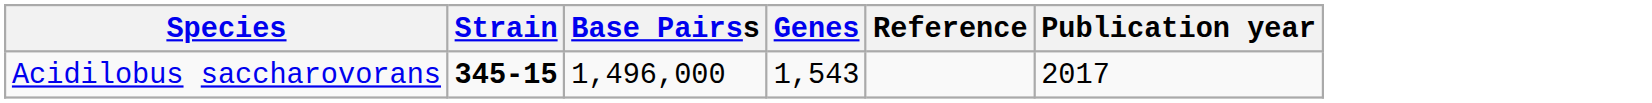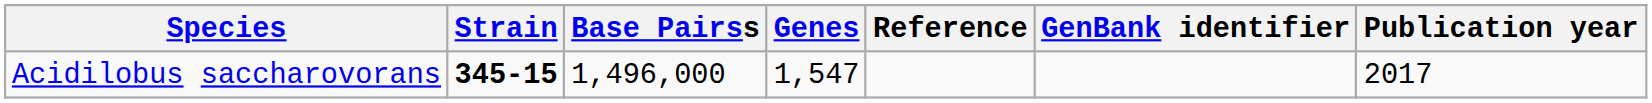+ column: GenBank identifier
Acidilobus saccharovorans | Genes: 1,543 -> 1,547
